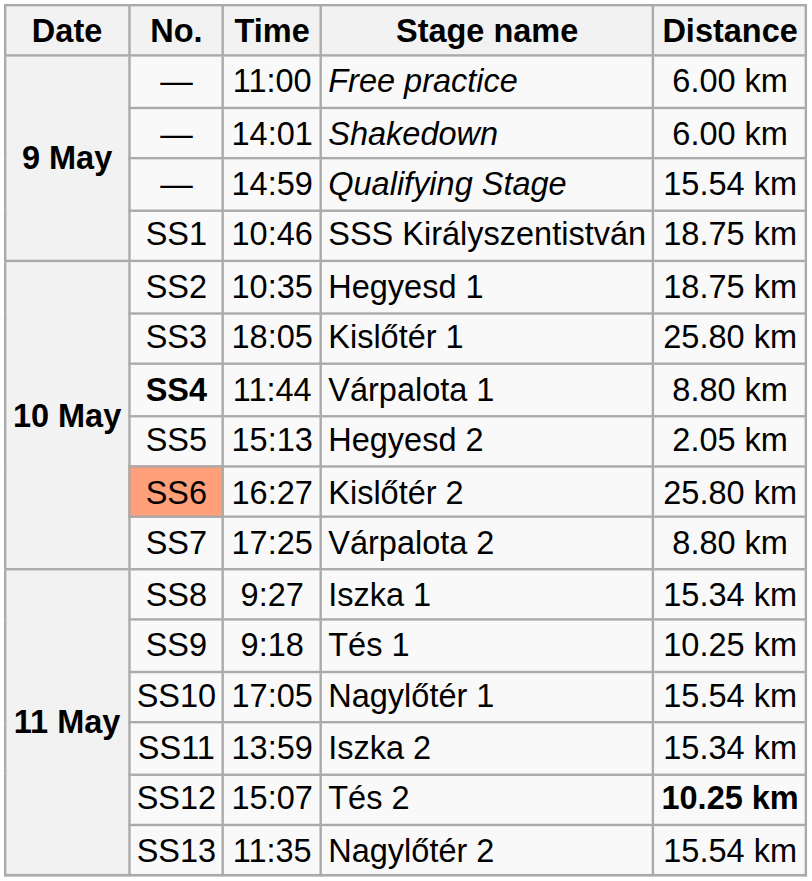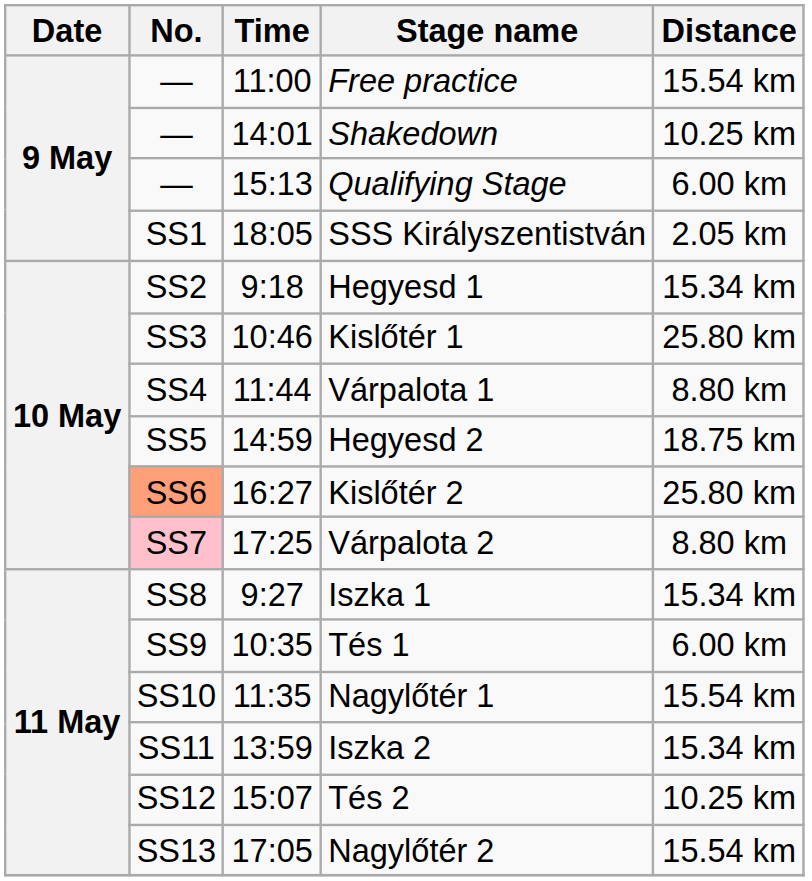Free practice | Distance: 6.00 km -> 15.54 km
Shakedown | Distance: 6.00 km -> 10.25 km
Qualifying Stage | Time: 14:59 -> 15:13
Qualifying Stage | Distance: 15.54 km -> 6.00 km
SSS Királyszentistván | Time: 10:46 -> 18:05
SSS Királyszentistván | Distance: 18.75 km -> 2.05 km
Hegyesd 1 | Time: 10:35 -> 9:18
Hegyesd 1 | Distance: 18.75 km -> 15.34 km
Kislőtér 1 | Time: 18:05 -> 10:46
Várpalota 1 | No.: bold -> normal
Hegyesd 2 | Time: 15:13 -> 14:59
Hegyesd 2 | Distance: 2.05 km -> 18.75 km
Várpalota 2 | No.: no background -> pink background
Tés 1 | Time: 9:18 -> 10:35
Tés 1 | Distance: 10.25 km -> 6.00 km
Nagylőtér 1 | Time: 17:05 -> 11:35
Tés 2 | Distance: bold -> normal
Nagylőtér 2 | Time: 11:35 -> 17:05
